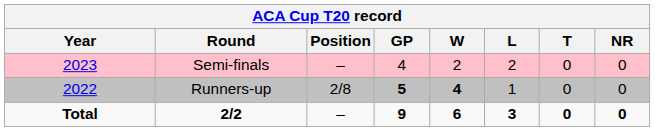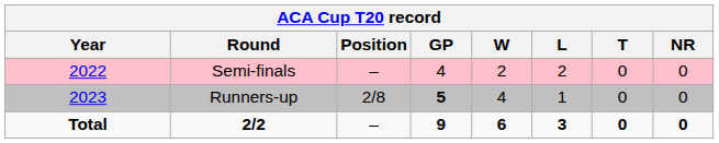Semi-finals | Year: 2023 -> 2022
Runners-up | Year: 2022 -> 2023
Runners-up | W: bold -> normal
